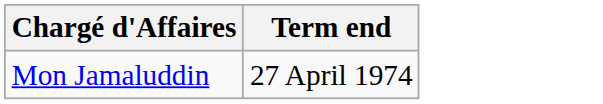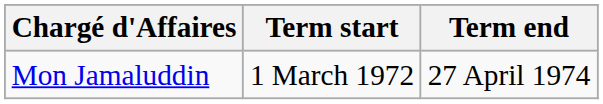+ column: Term start | 1 March 1972
